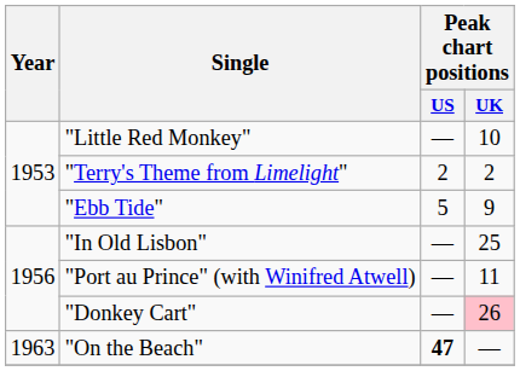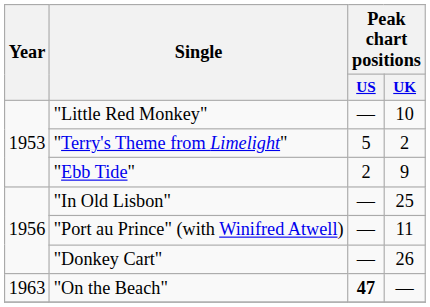"Terry's Theme from Limelight" | Peak chart positions / US: 2 -> 5
"Ebb Tide" | Peak chart positions / US: 5 -> 2
"Donkey Cart" | Peak chart positions / UK: pink background -> no background
